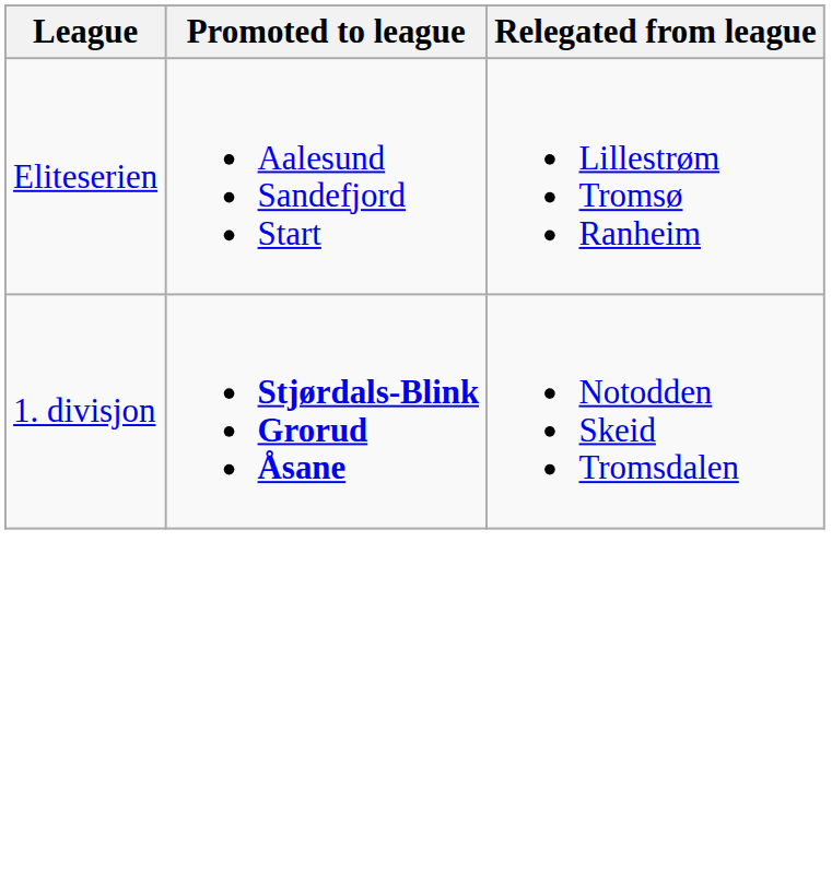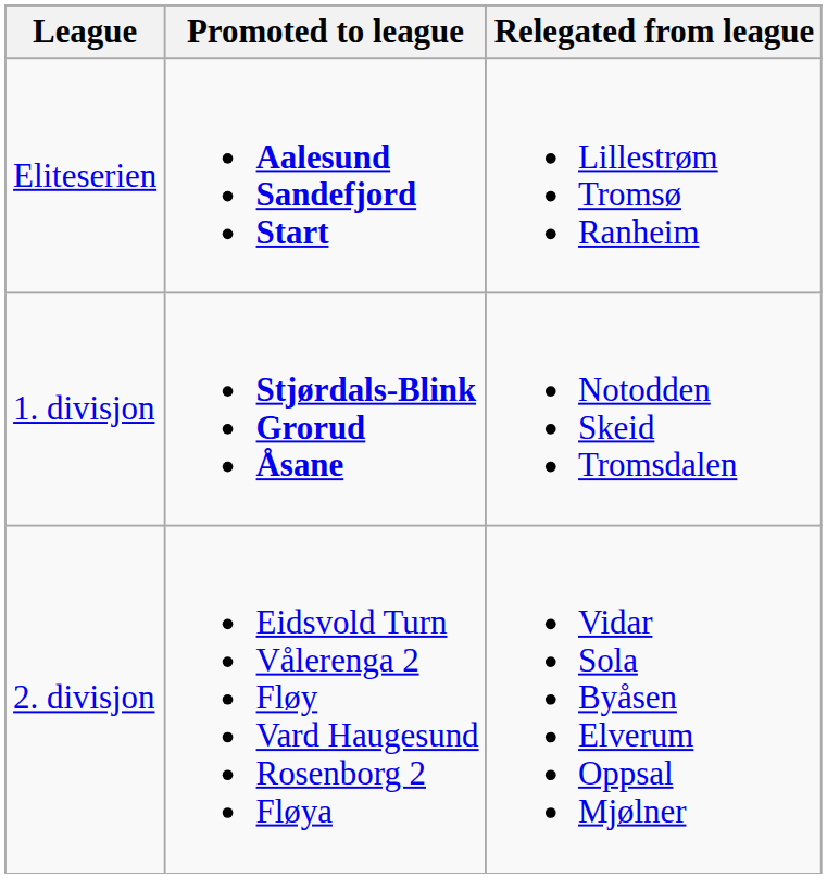Eliteserien | Promoted to league: normal -> bold
+ row: 2. divisjon | Eidsvold Turn Vålerenga 2 Fløy Vard Haugesund Rosenborg 2 Fløya | Vidar Sola Byåsen Elverum Oppsal Mjølner
